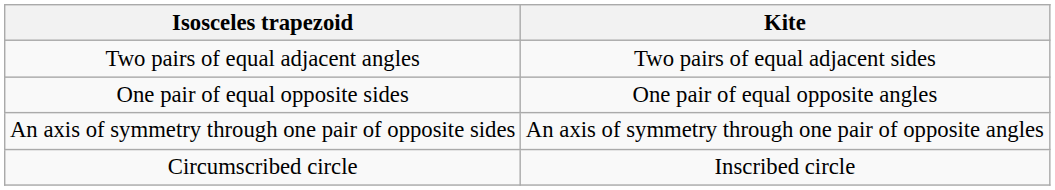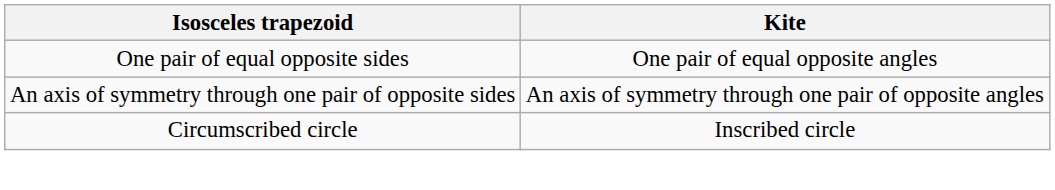- row: Two pairs of equal adjacent angles | Two pairs of equal adjacent sides
